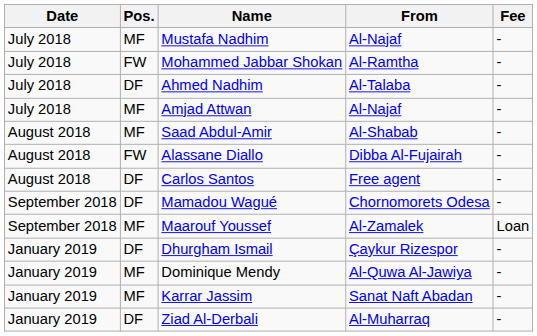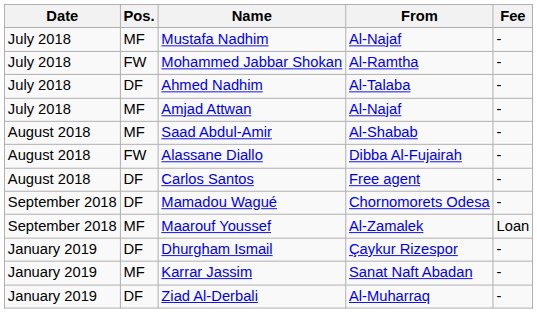- row: January 2019 | MF | Dominique Mendy | Al-Quwa Al-Jawiya | -
